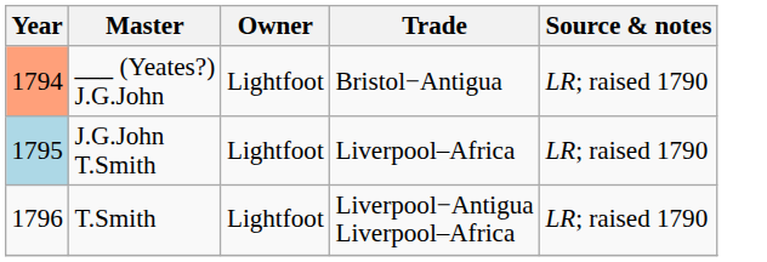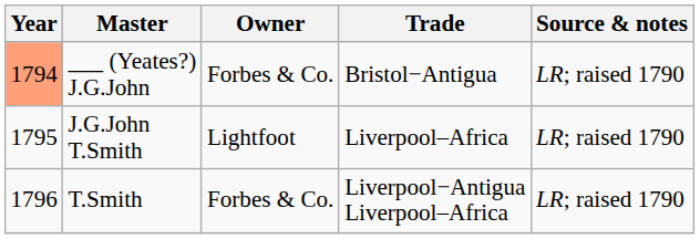___ (Yeates?) J.G.John | Owner: Lightfoot -> Forbes & Co.
J.G.John T.Smith | Year: lightblue background -> no background
T.Smith | Owner: Lightfoot -> Forbes & Co.
